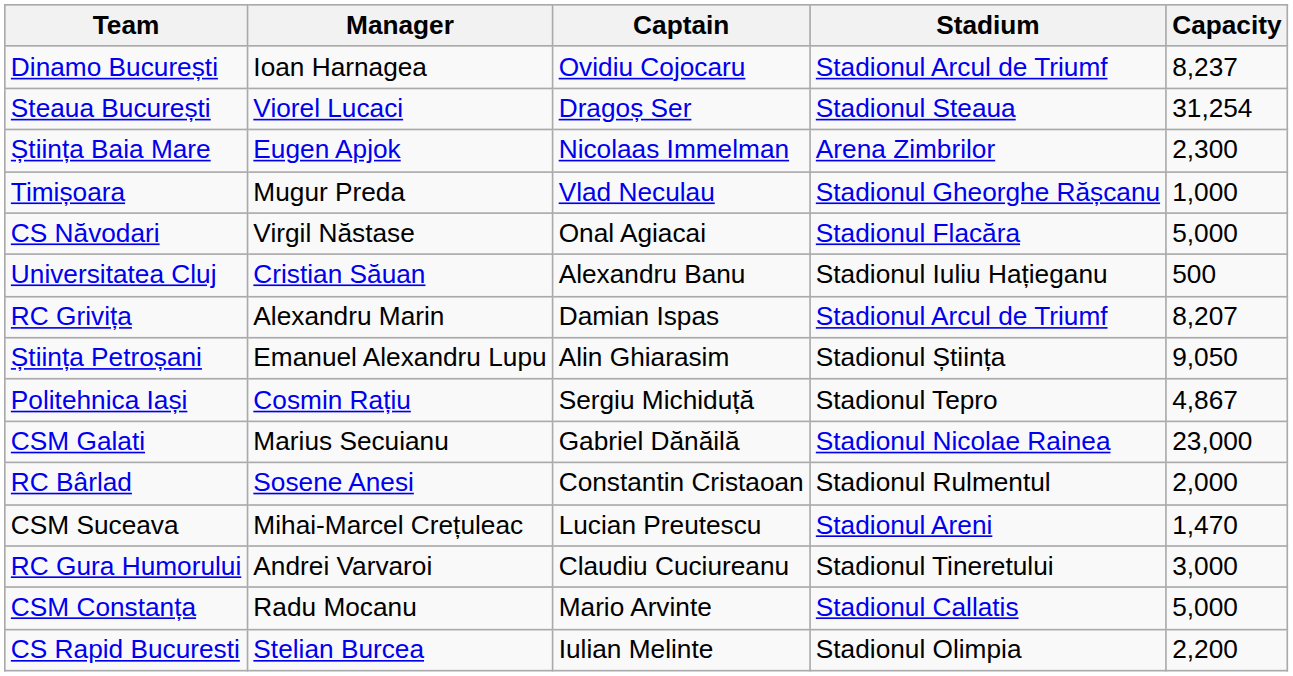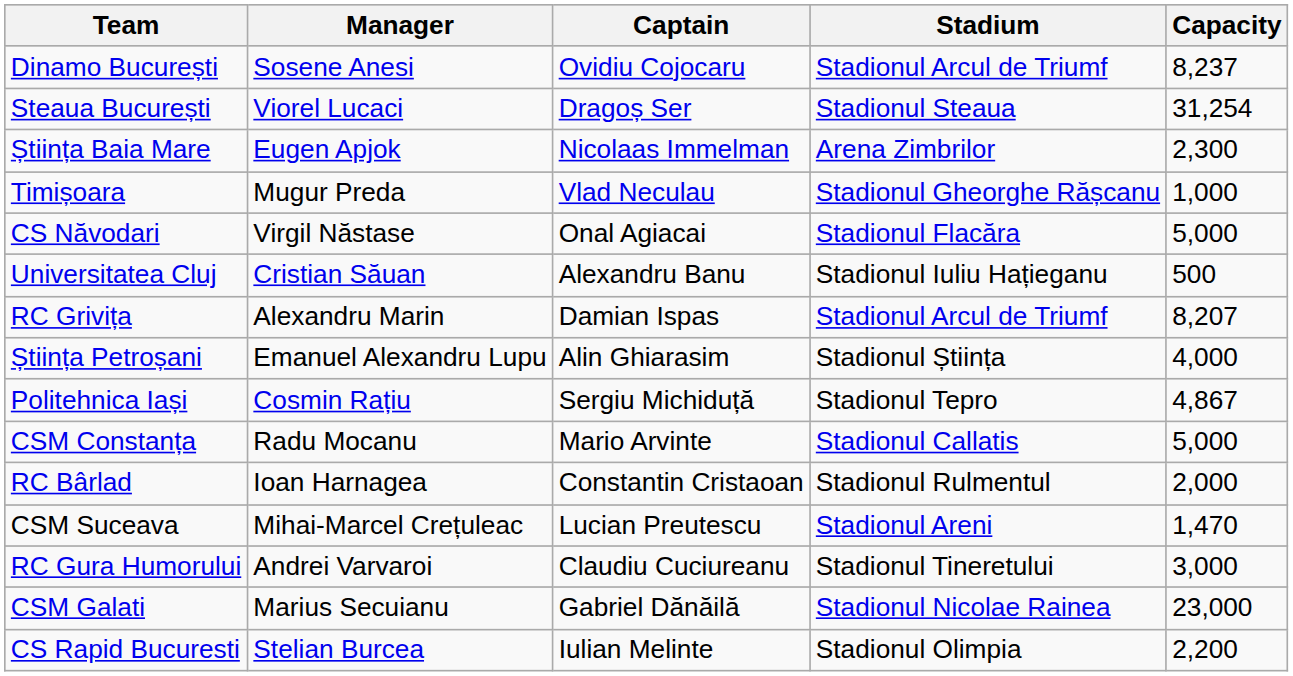Dinamo București | Manager: Ioan Harnagea -> Sosene Anesi
Știința Petroșani | Capacity: 9,050 -> 4,000
rows swapped: CSM Galati <-> CSM Constanța
RC Bârlad | Manager: Sosene Anesi -> Ioan Harnagea
